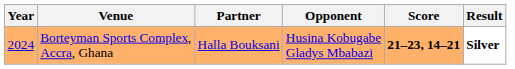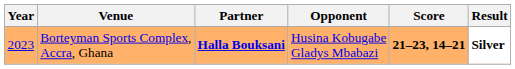Borteyman Sports Complex, Accra, Ghana | Year: 2024 -> 2023
Borteyman Sports Complex, Accra, Ghana | Partner: normal -> bold
